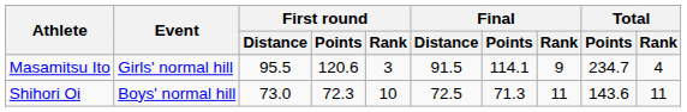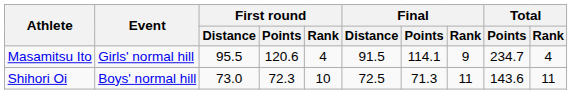Masamitsu Ito | First round / Rank: 3 -> 4
